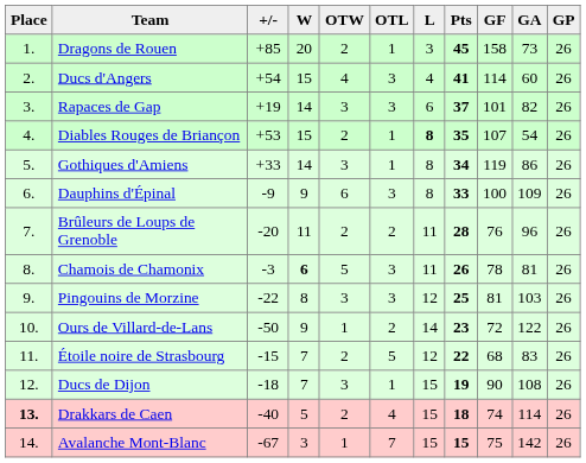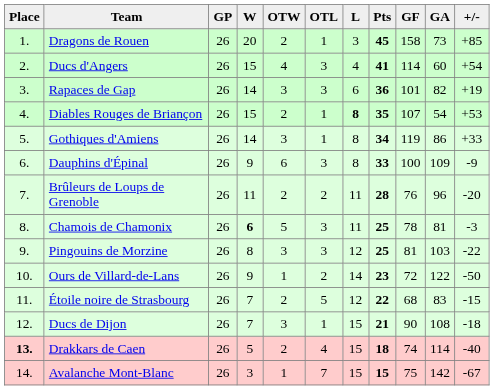columns swapped: GP <-> +/-
Rapaces de Gap | Pts: 37 -> 36
Chamois de Chamonix | Pts: 26 -> 25
Ducs de Dijon | Pts: 19 -> 21
